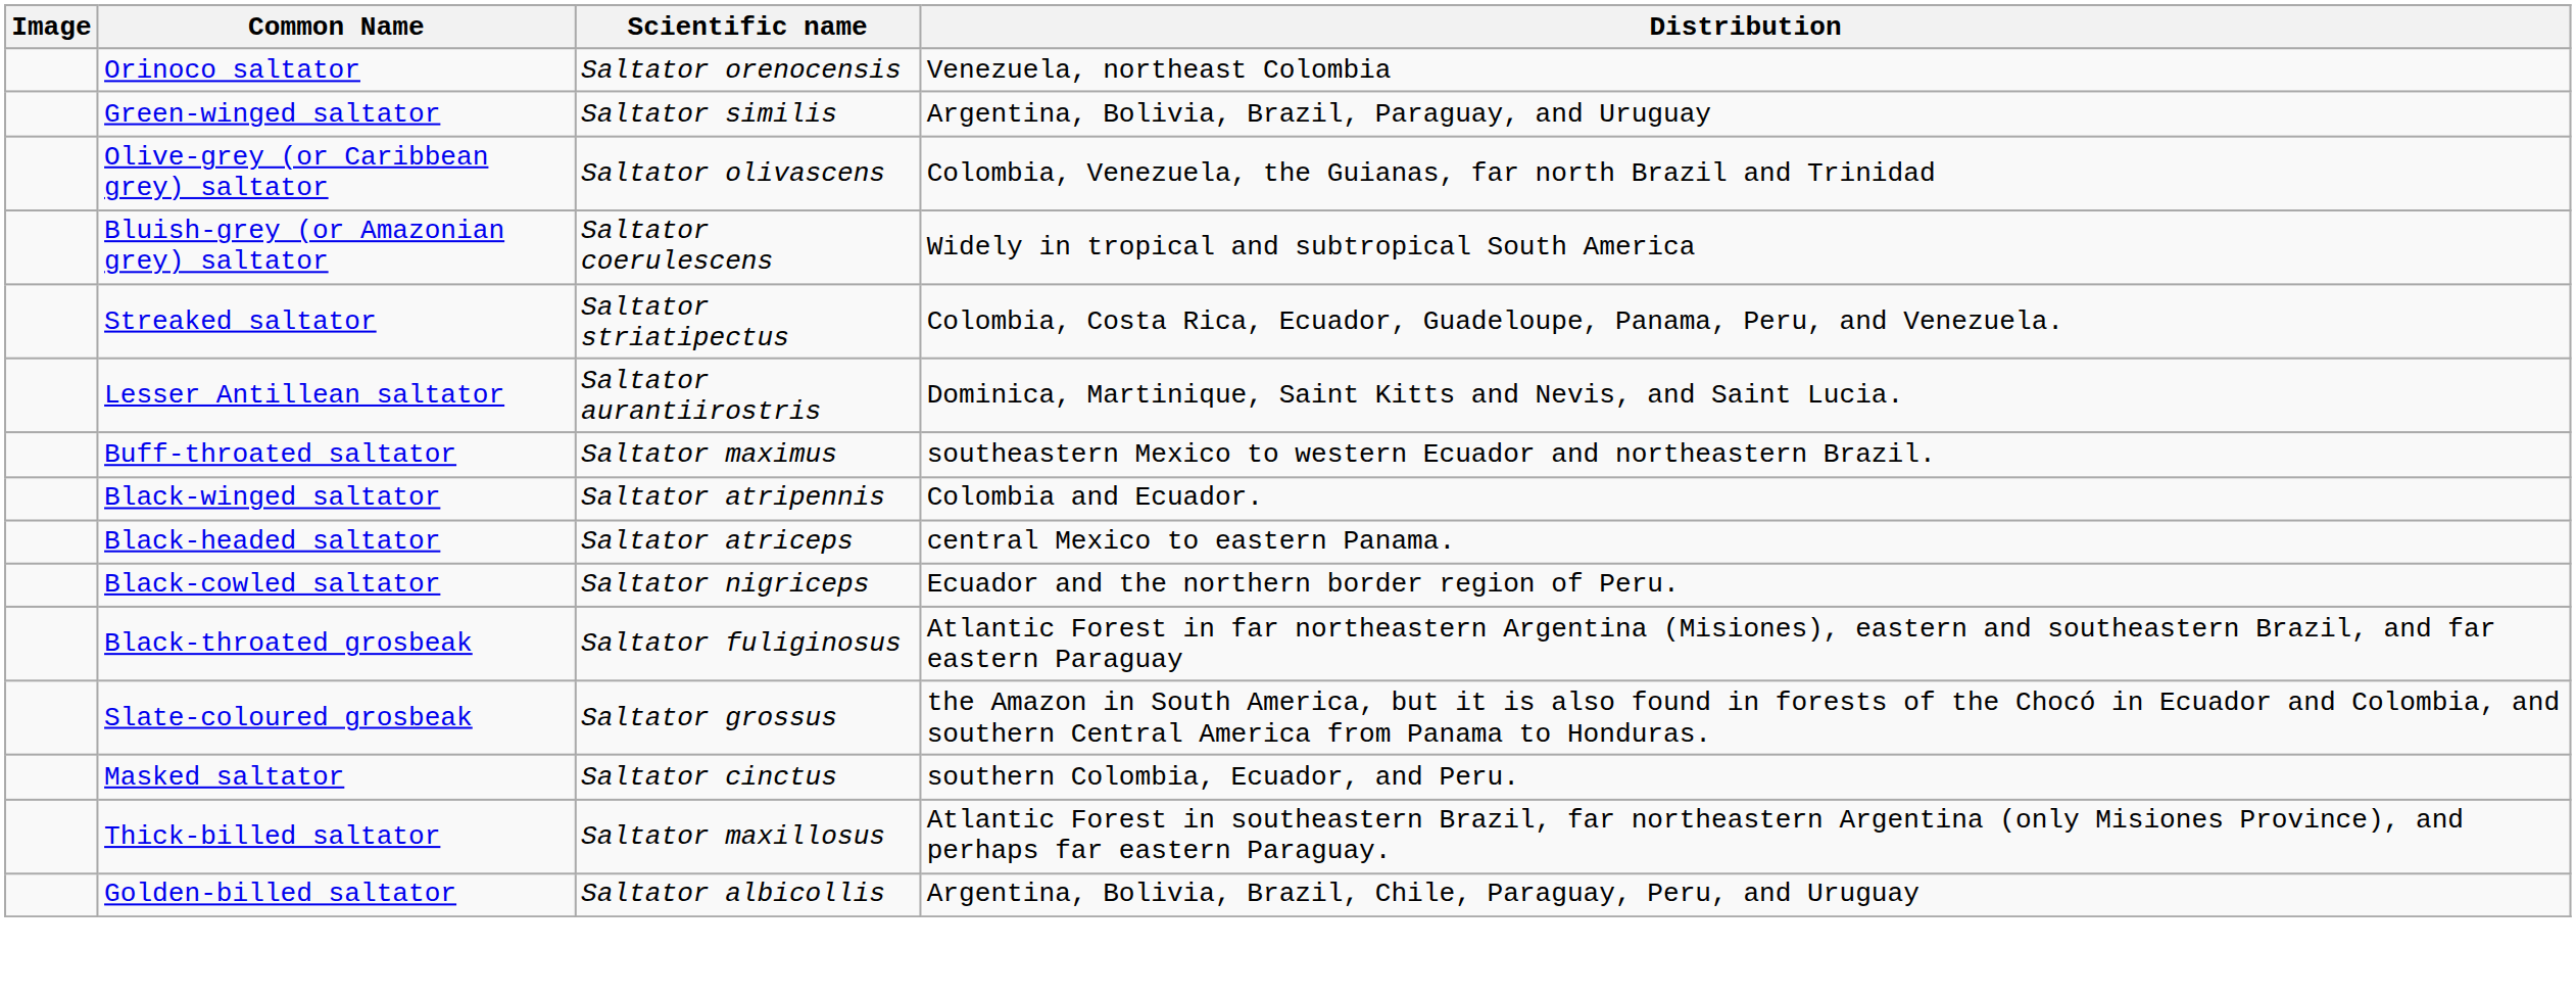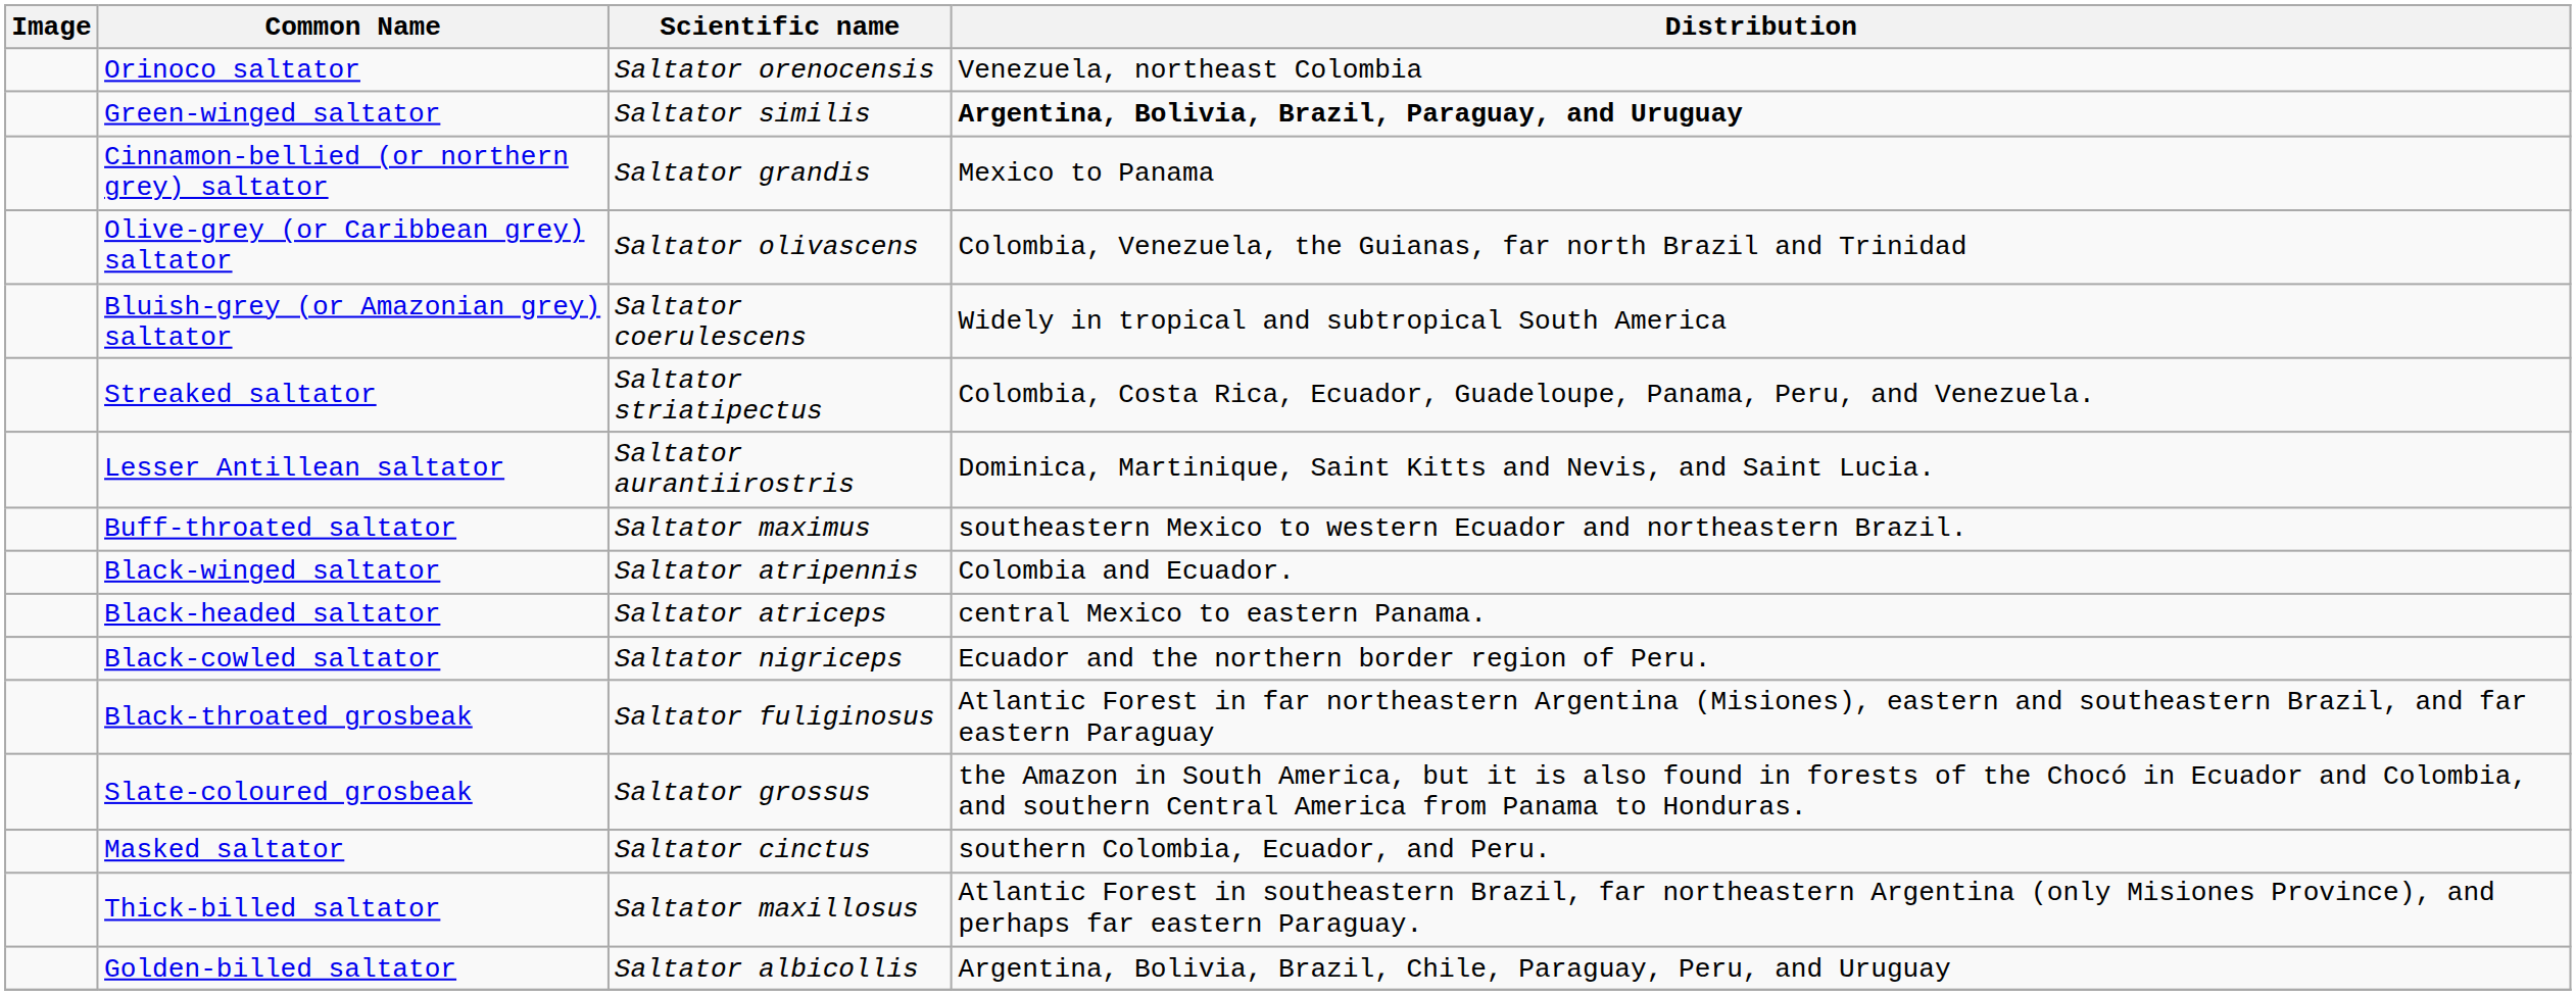Green-winged saltator | Distribution: normal -> bold
+ row: Cinnamon-bellied (or northern grey) saltator | Saltator grandis | Mexico to Panama
